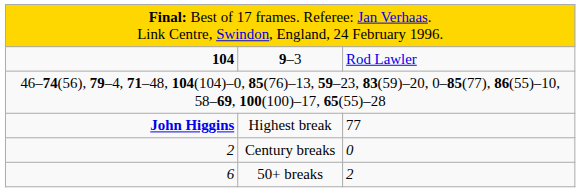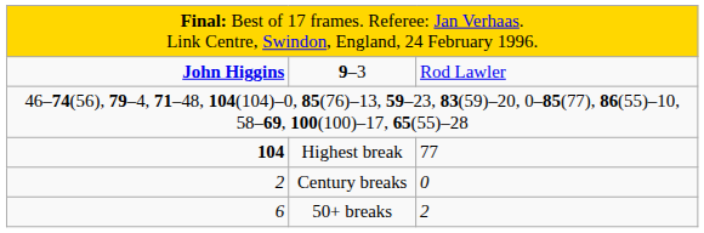9–3 | column 1: 104 -> John Higgins
Highest break | column 1: John Higgins -> 104
